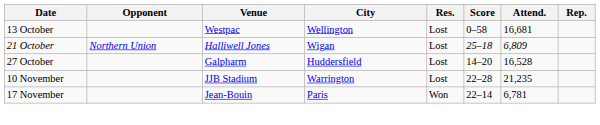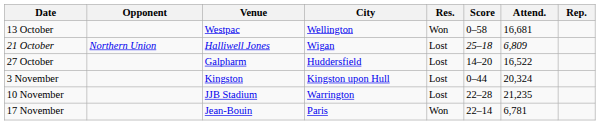13 October | Res.: Lost -> Won
27 October | Attend.: 16,528 -> 16,522
+ row: 3 November | Kingston | Kingston upon Hull | Lost | 0–44 | 20,324
